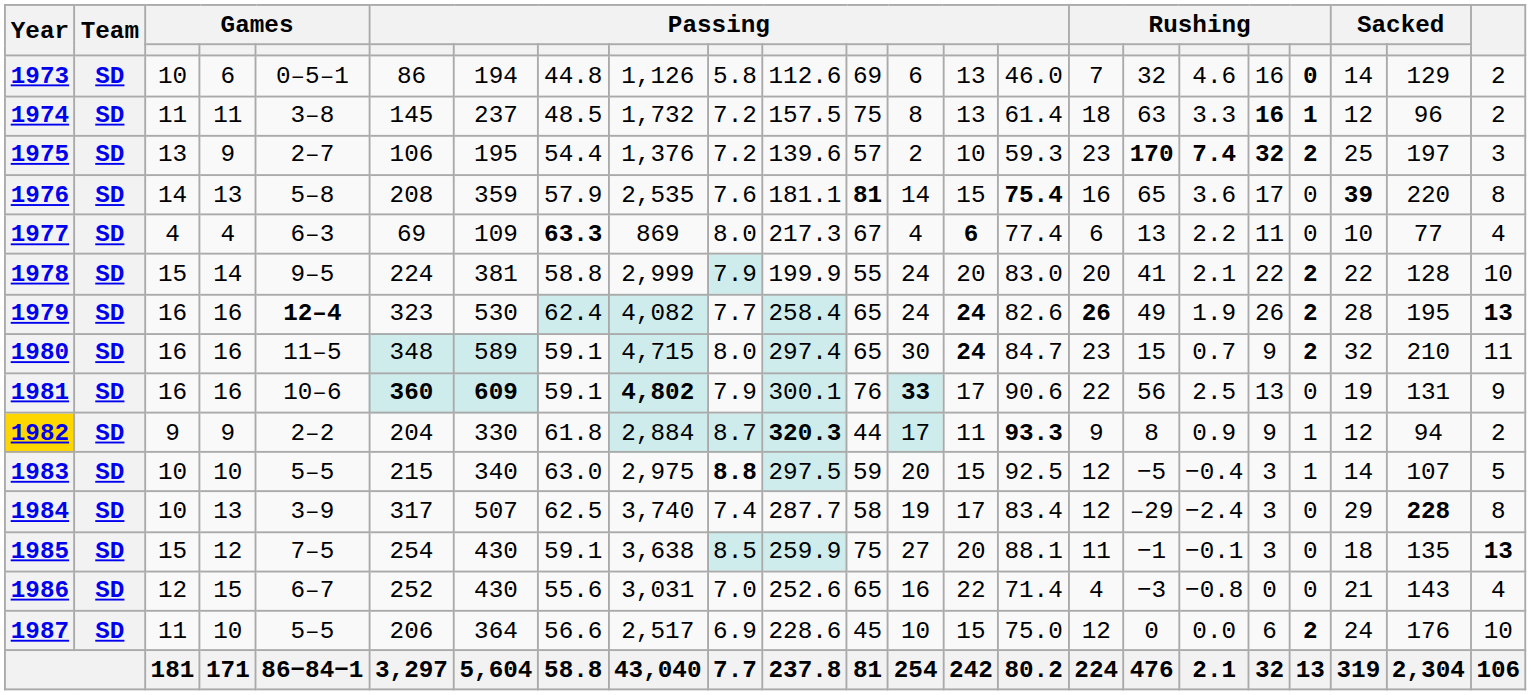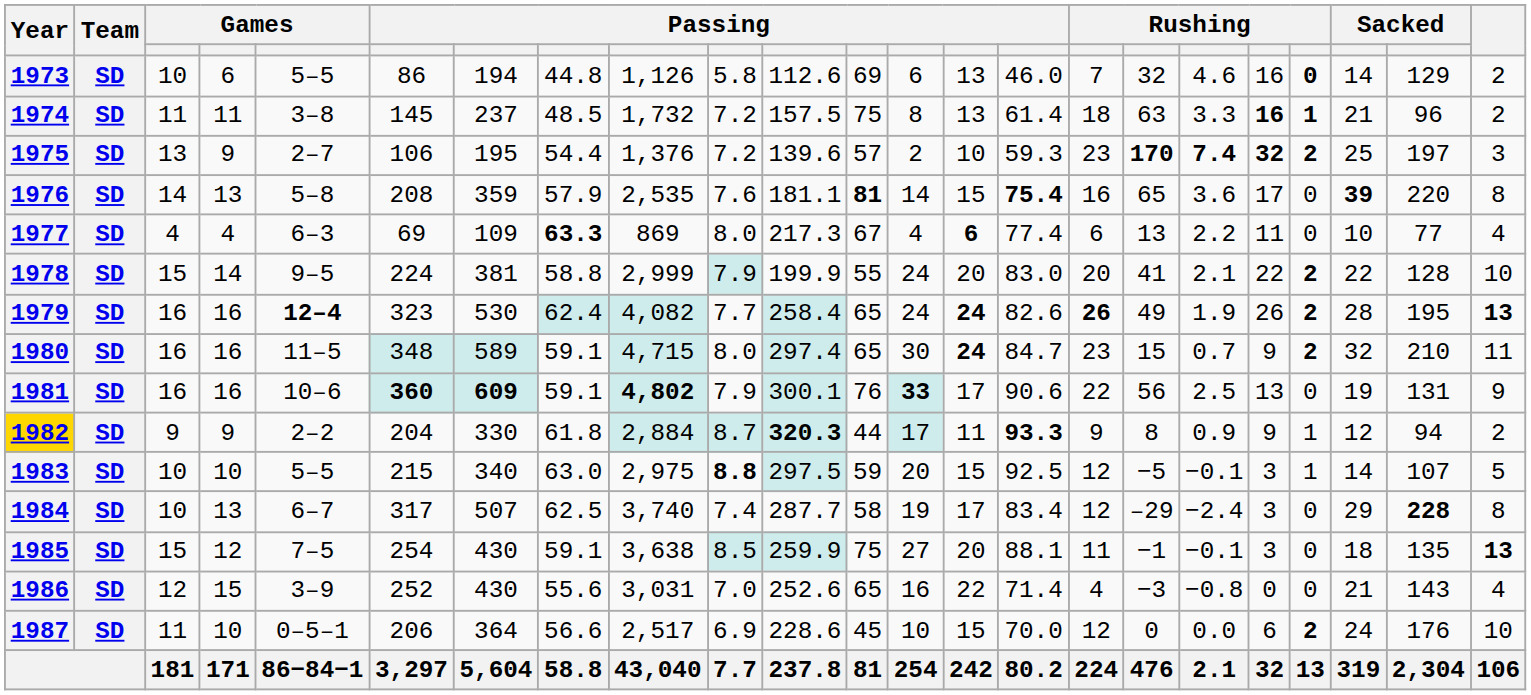1973 | column 5: 0–5–1 -> 5–5
1974 | column 21: 12 -> 21
1983 | column 18: −0.4 -> −0.1
1984 | column 5: 3–9 -> 6–7
1986 | column 5: 6–7 -> 3–9
1987 | column 5: 5–5 -> 0–5–1
1987 | column 15: 75.0 -> 70.0
